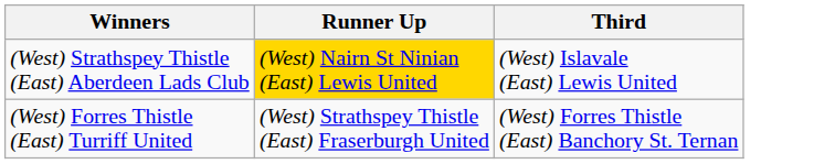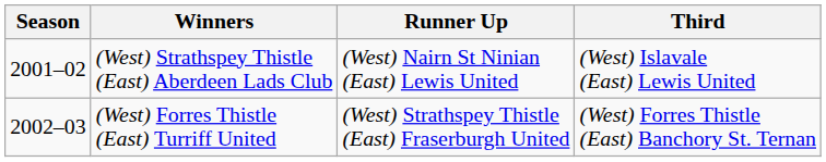+ column: Season | 2001–02 | 2002–03
(West) Strathspey Thistle (East) Aberdeen Lads Club | Runner Up: gold background -> no background
